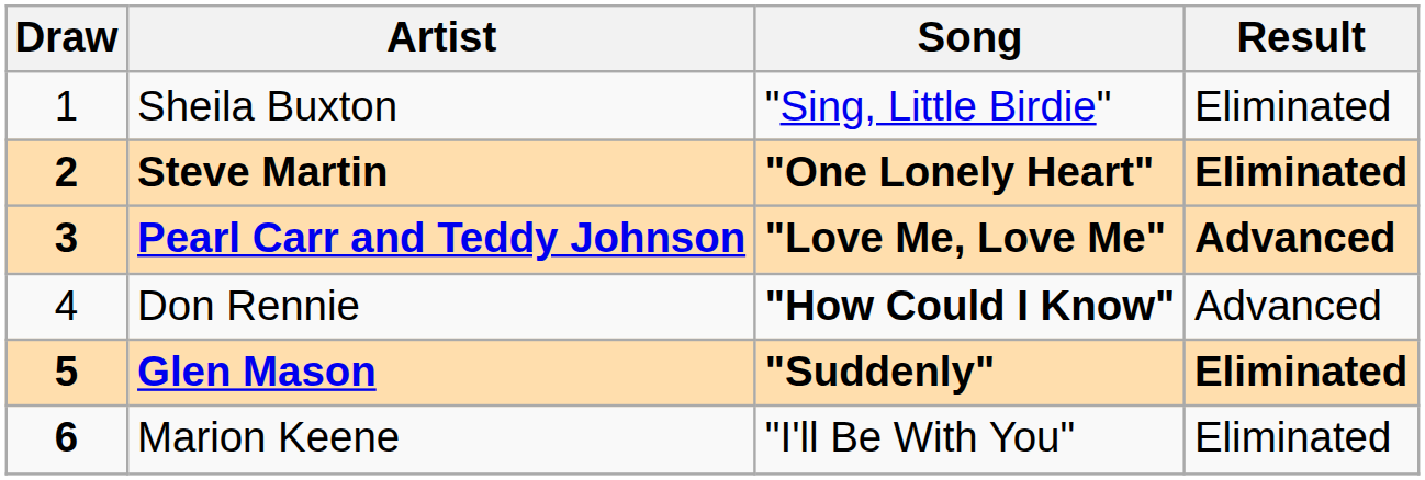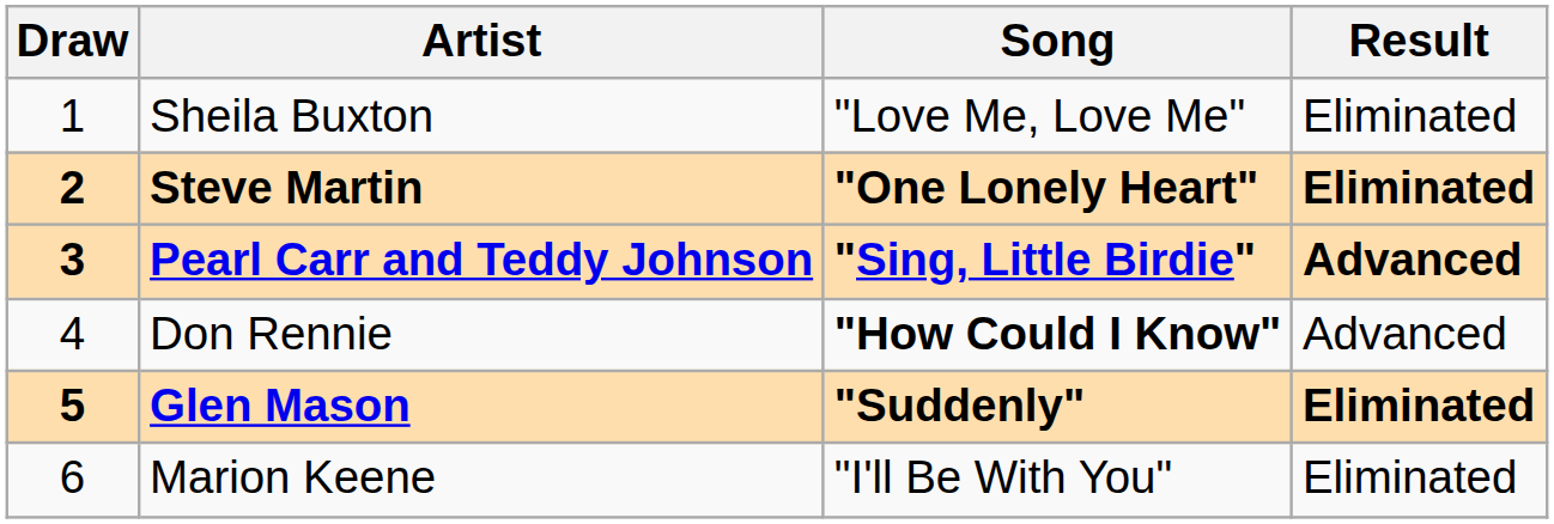Sheila Buxton | Song: "Sing, Little Birdie" -> "Love Me, Love Me"
Pearl Carr and Teddy Johnson | Song: "Love Me, Love Me" -> "Sing, Little Birdie"
Marion Keene | Draw: bold -> normal
